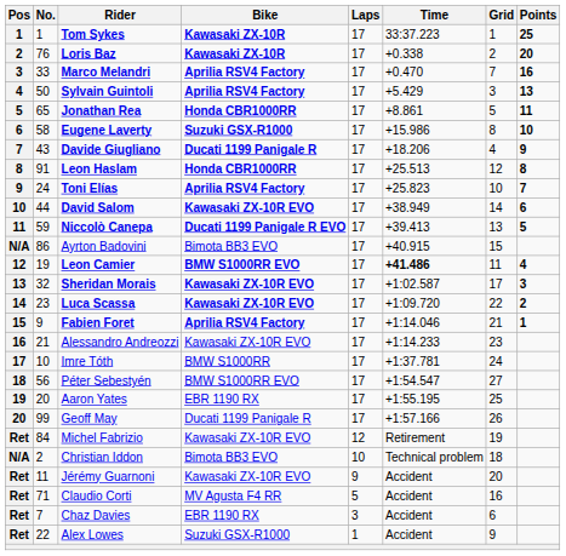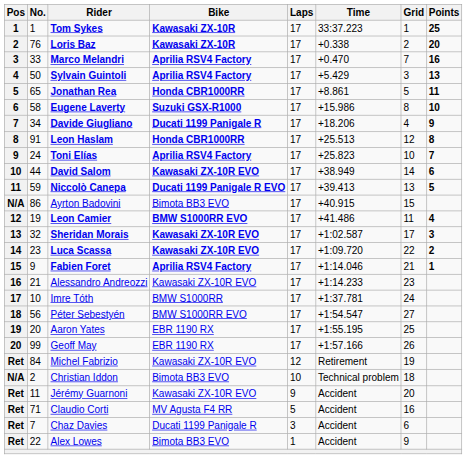Davide Giugliano | No.: 43 -> 34
Leon Camier | Time: bold -> normal
Geoff May | Bike: Ducati 1199 Panigale R -> EBR 1190 RX
Chaz Davies | Bike: EBR 1190 RX -> Ducati 1199 Panigale R
Alex Lowes | Bike: Suzuki GSX-R1000 -> Bimota BB3 EVO
